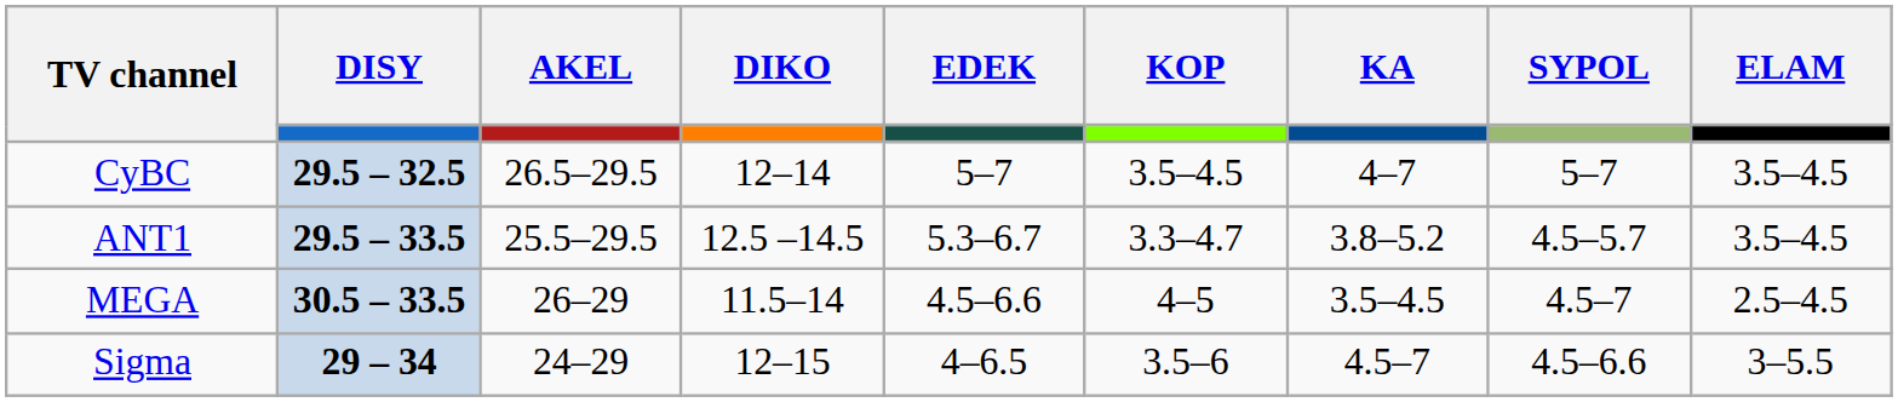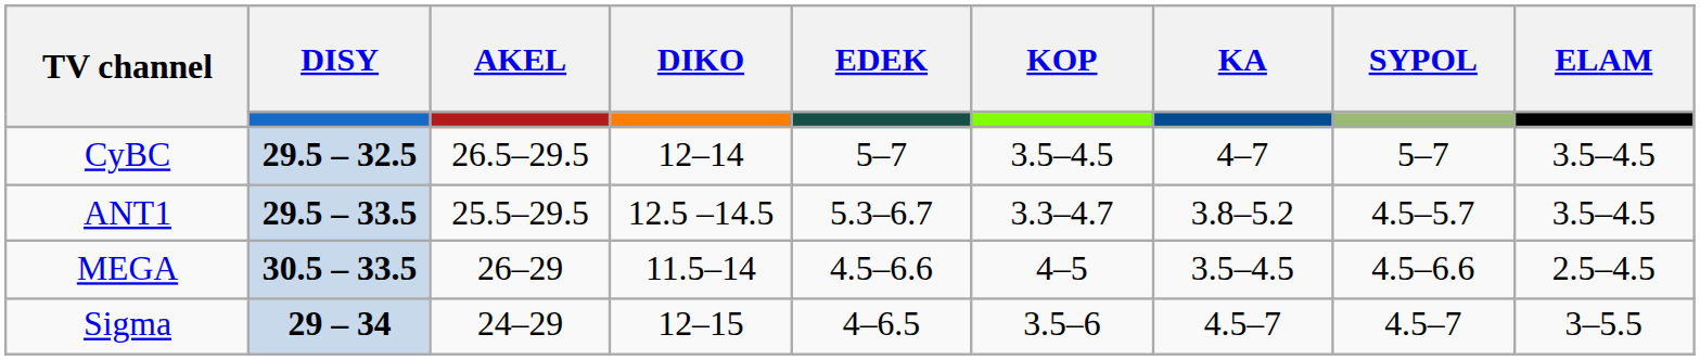MEGA | SYPOL: 4.5–7 -> 4.5–6.6
Sigma | SYPOL: 4.5–6.6 -> 4.5–7
